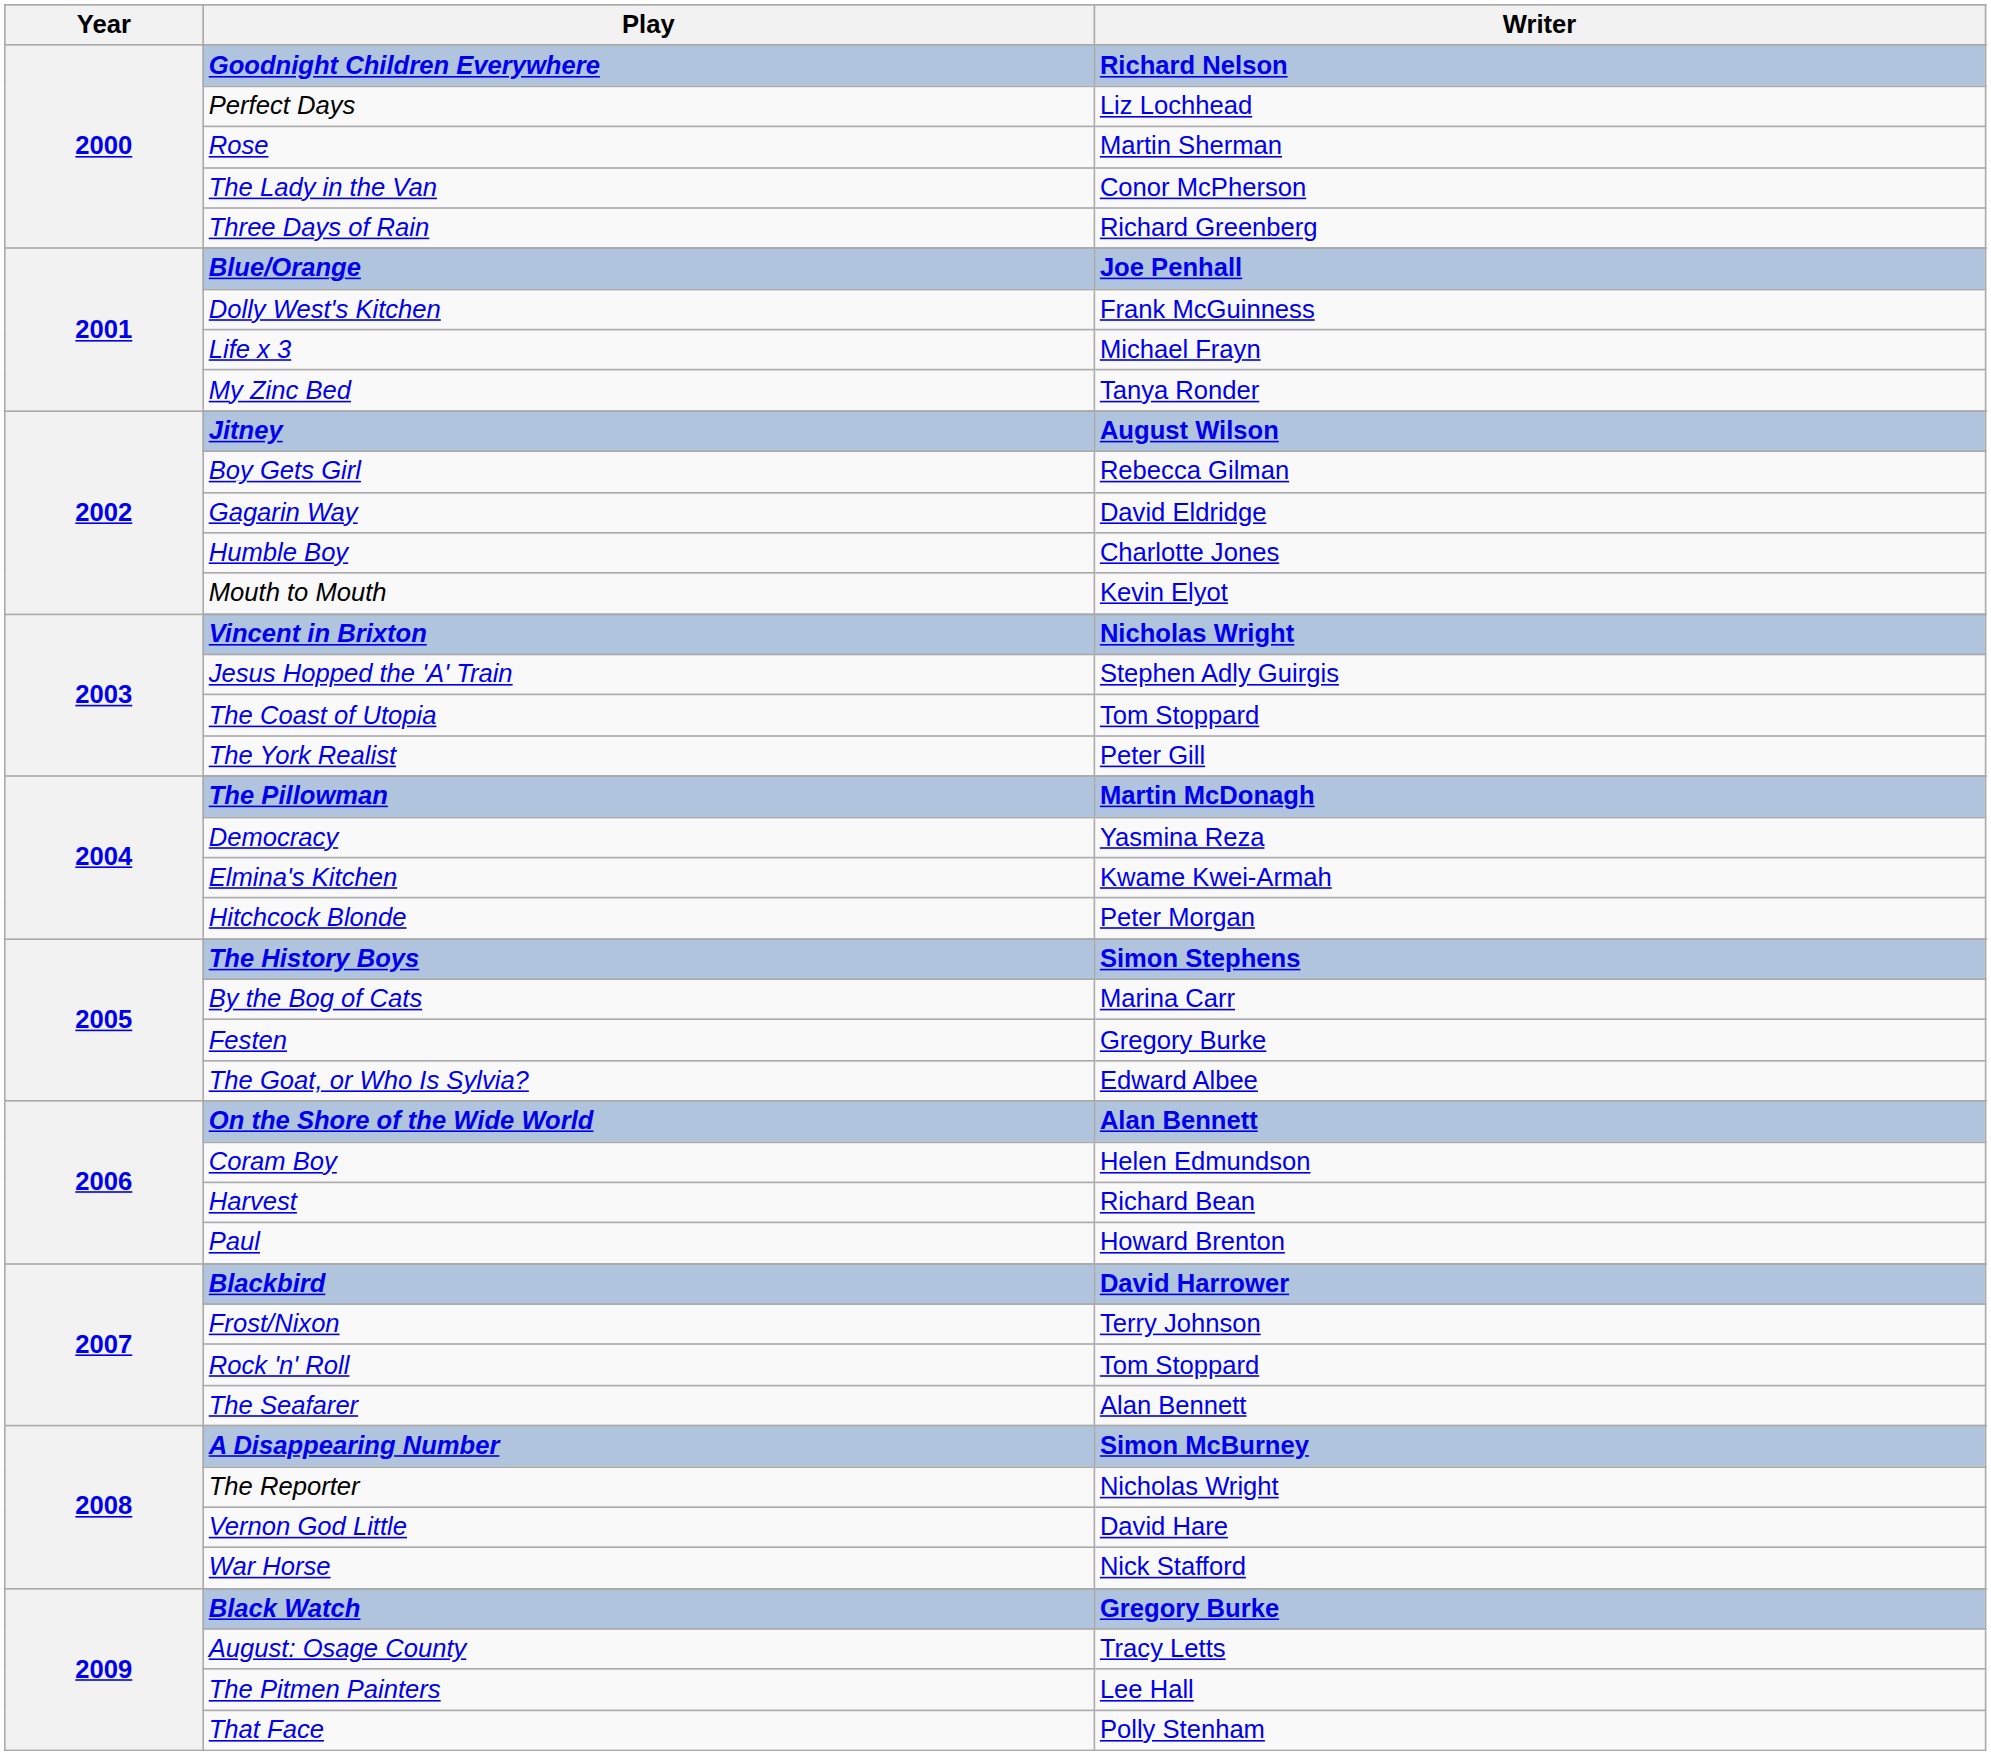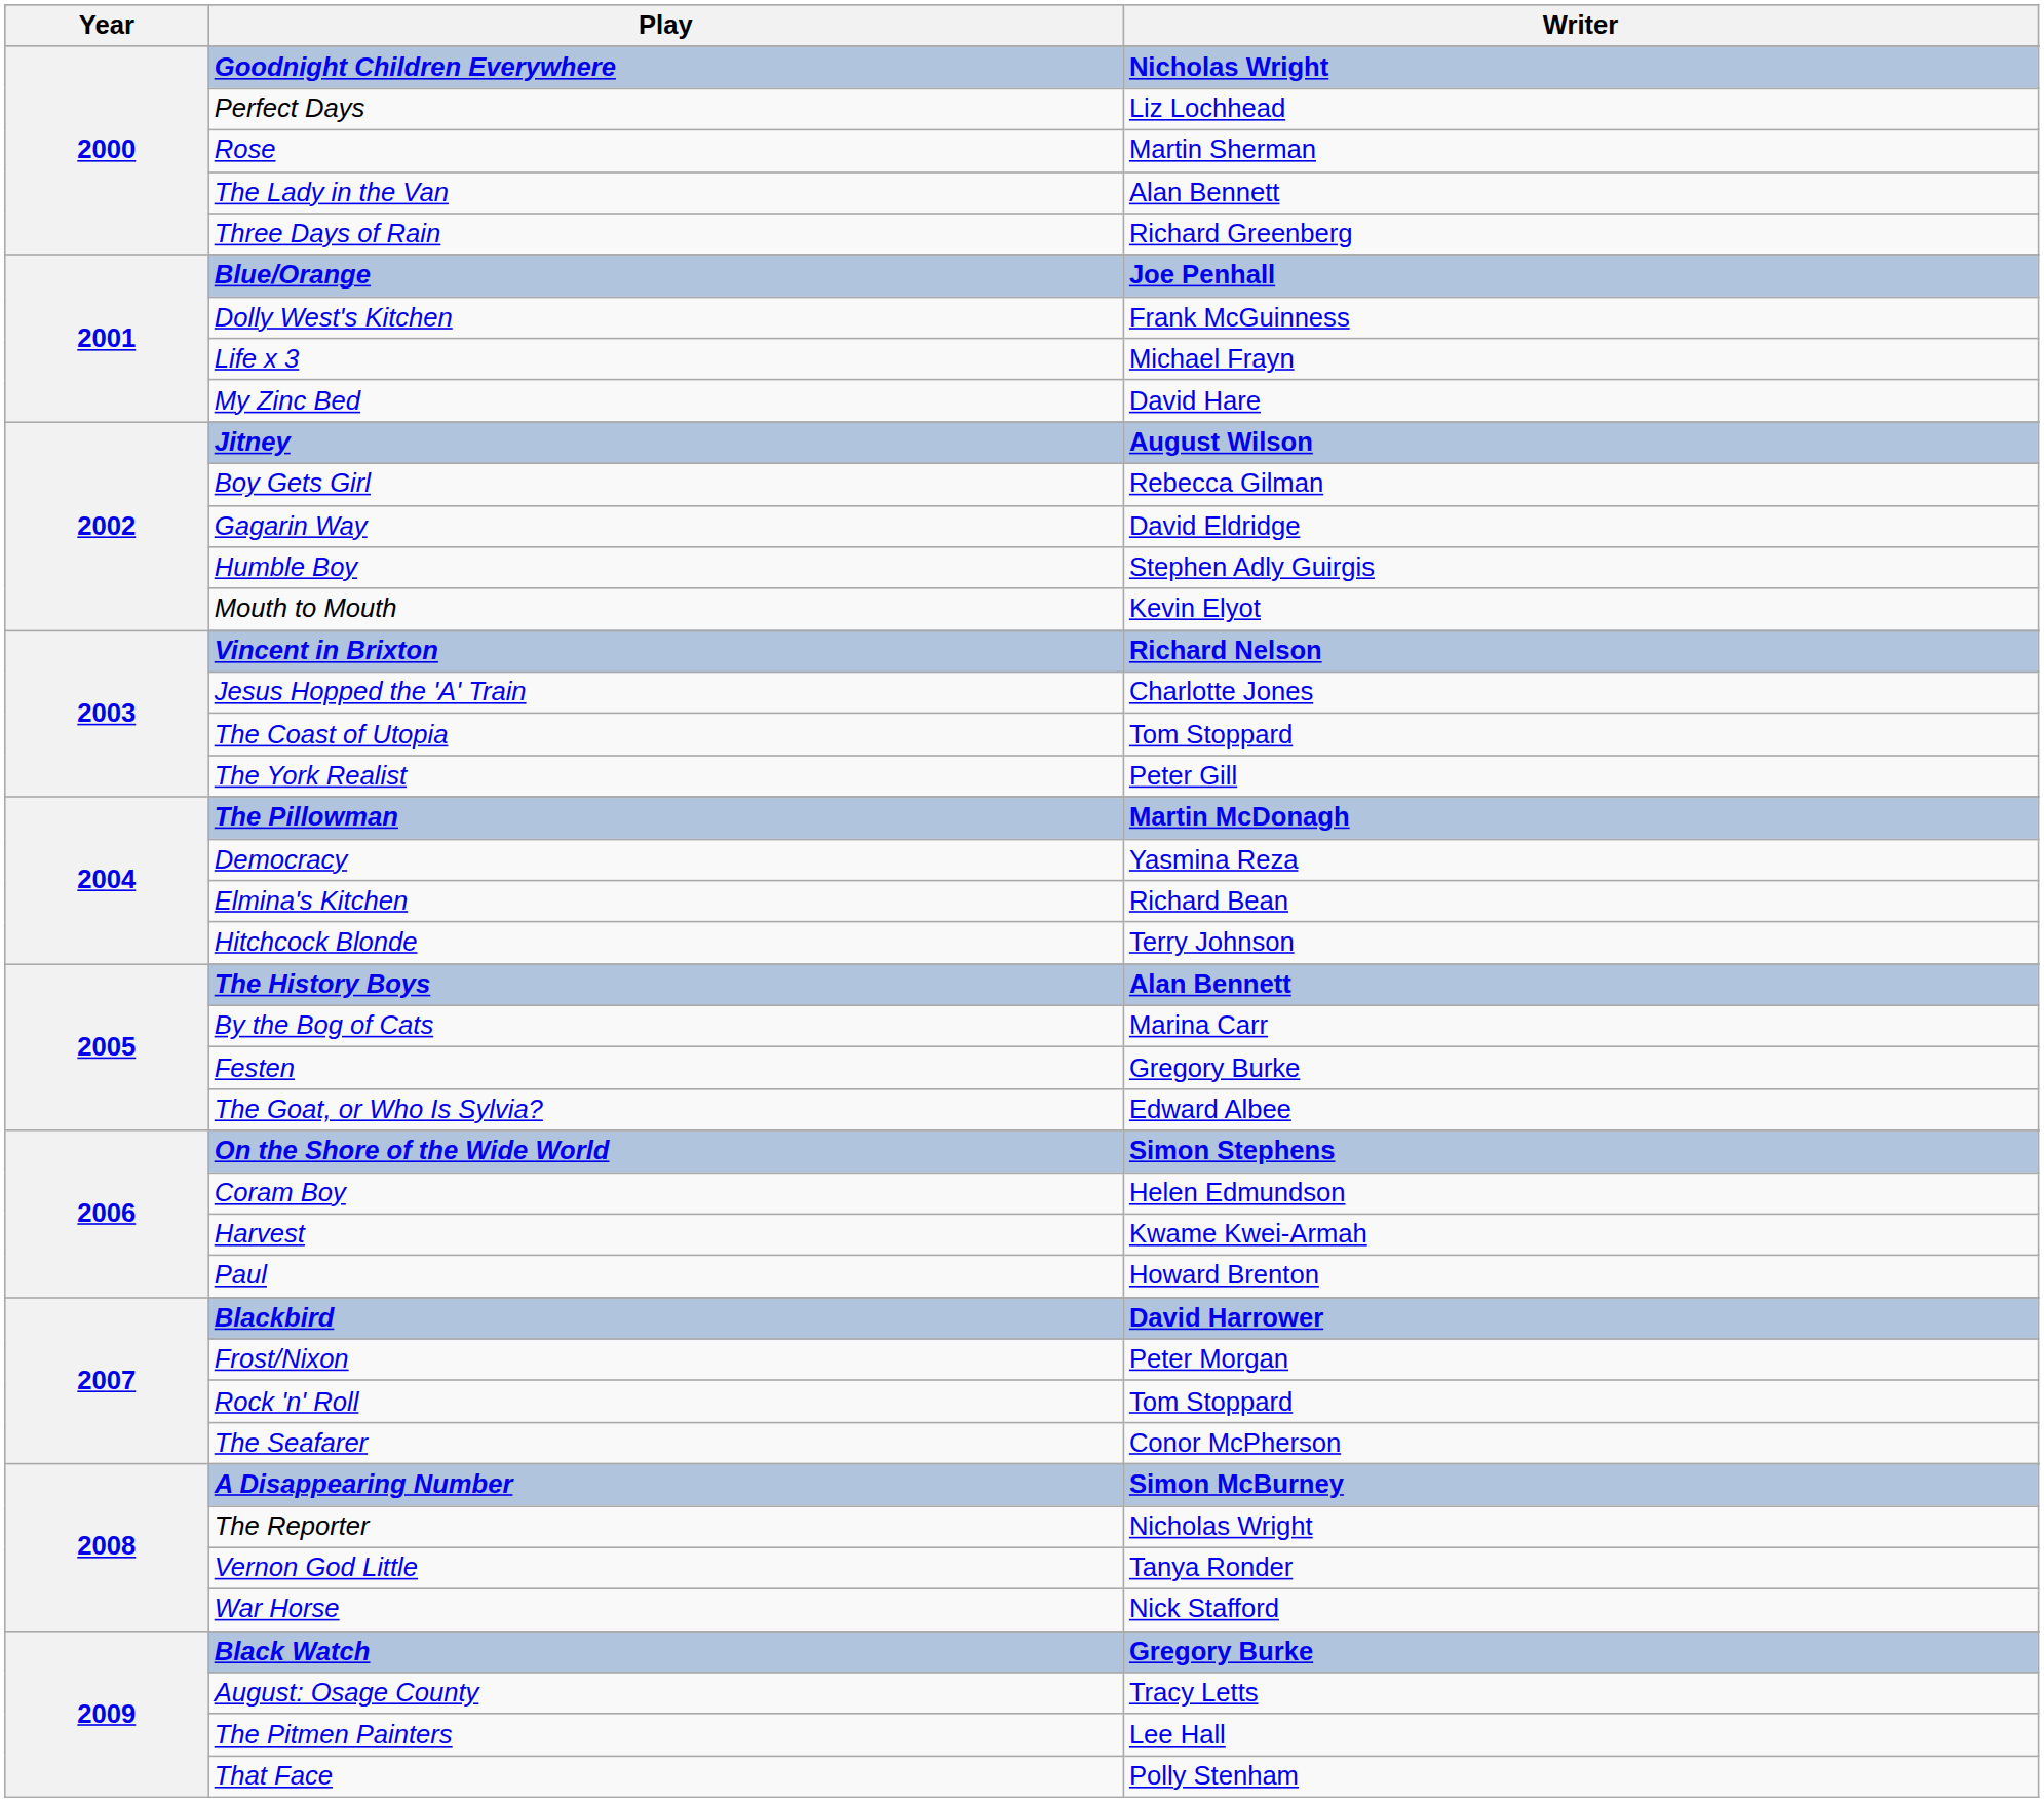Goodnight Children Everywhere | Writer: Richard Nelson -> Nicholas Wright
The Lady in the Van | Writer: Conor McPherson -> Alan Bennett
My Zinc Bed | Writer: Tanya Ronder -> David Hare
Humble Boy | Writer: Charlotte Jones -> Stephen Adly Guirgis
Vincent in Brixton | Writer: Nicholas Wright -> Richard Nelson
Jesus Hopped the 'A' Train | Writer: Stephen Adly Guirgis -> Charlotte Jones
Elmina's Kitchen | Writer: Kwame Kwei-Armah -> Richard Bean
Hitchcock Blonde | Writer: Peter Morgan -> Terry Johnson
The History Boys | Writer: Simon Stephens -> Alan Bennett
On the Shore of the Wide World | Writer: Alan Bennett -> Simon Stephens
Harvest | Writer: Richard Bean -> Kwame Kwei-Armah
Frost/Nixon | Writer: Terry Johnson -> Peter Morgan
The Seafarer | Writer: Alan Bennett -> Conor McPherson
Vernon God Little | Writer: David Hare -> Tanya Ronder
